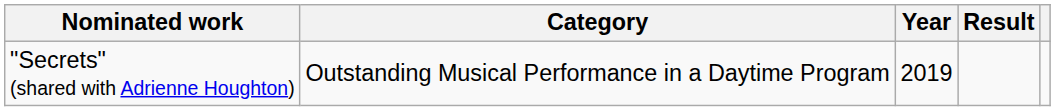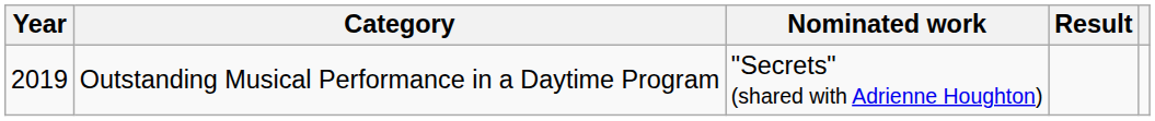columns swapped: Year <-> Nominated work
